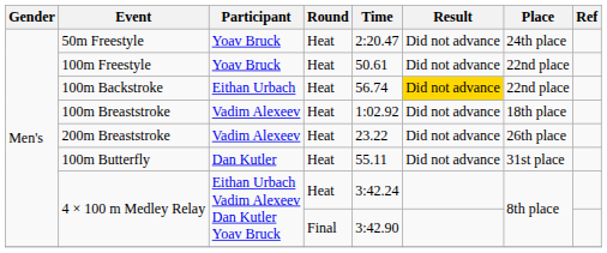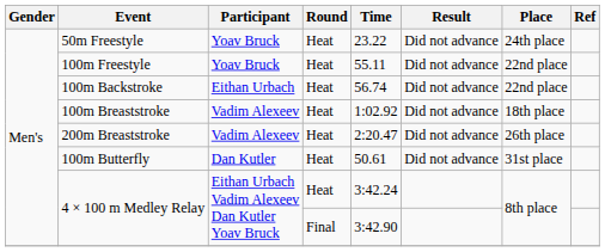50m Freestyle | Time: 2:20.47 -> 23.22
100m Freestyle | Time: 50.61 -> 55.11
100m Backstroke | Result: gold background -> no background
200m Breaststroke | Time: 23.22 -> 2:20.47
100m Butterfly | Time: 55.11 -> 50.61
